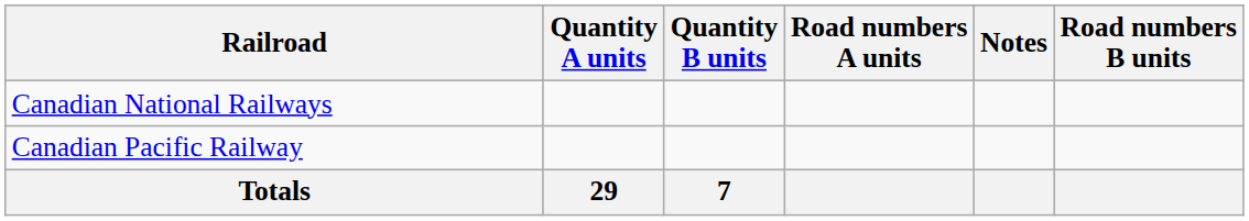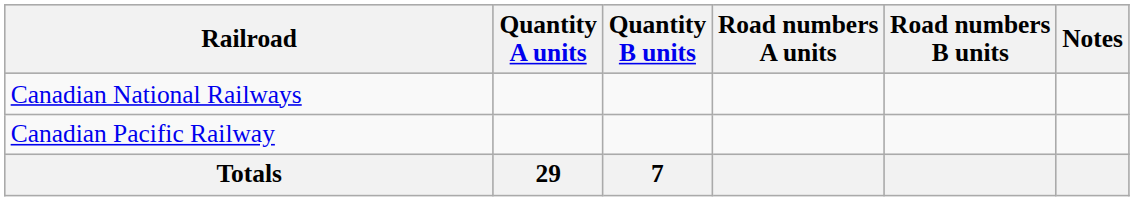columns swapped: Road numbers B units <-> Notes
